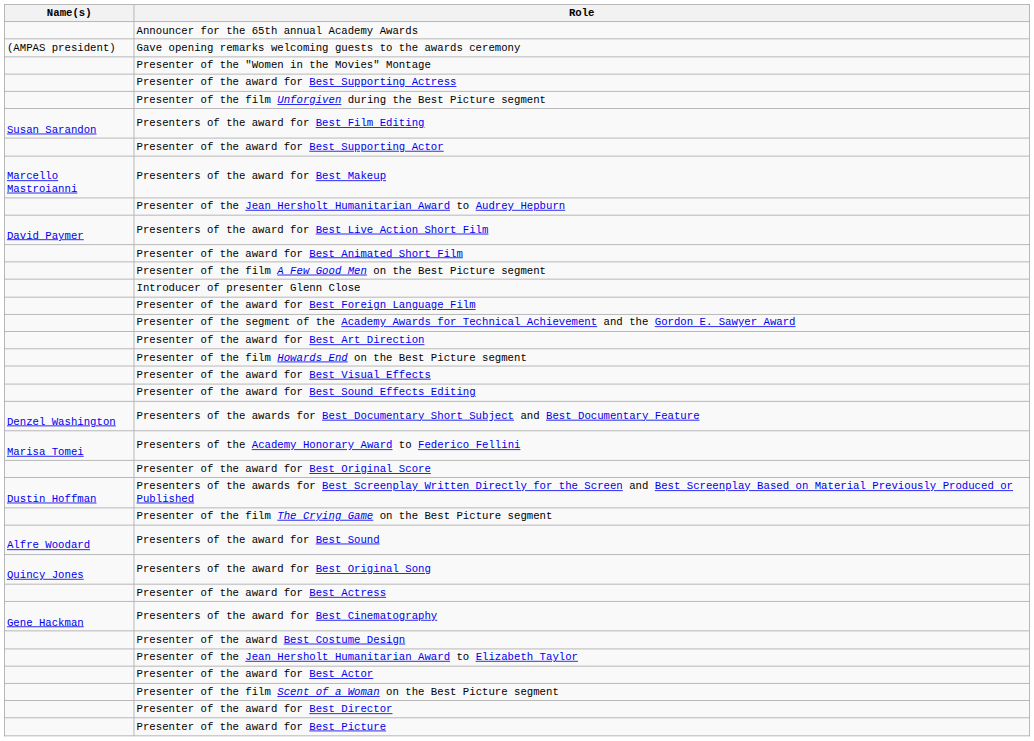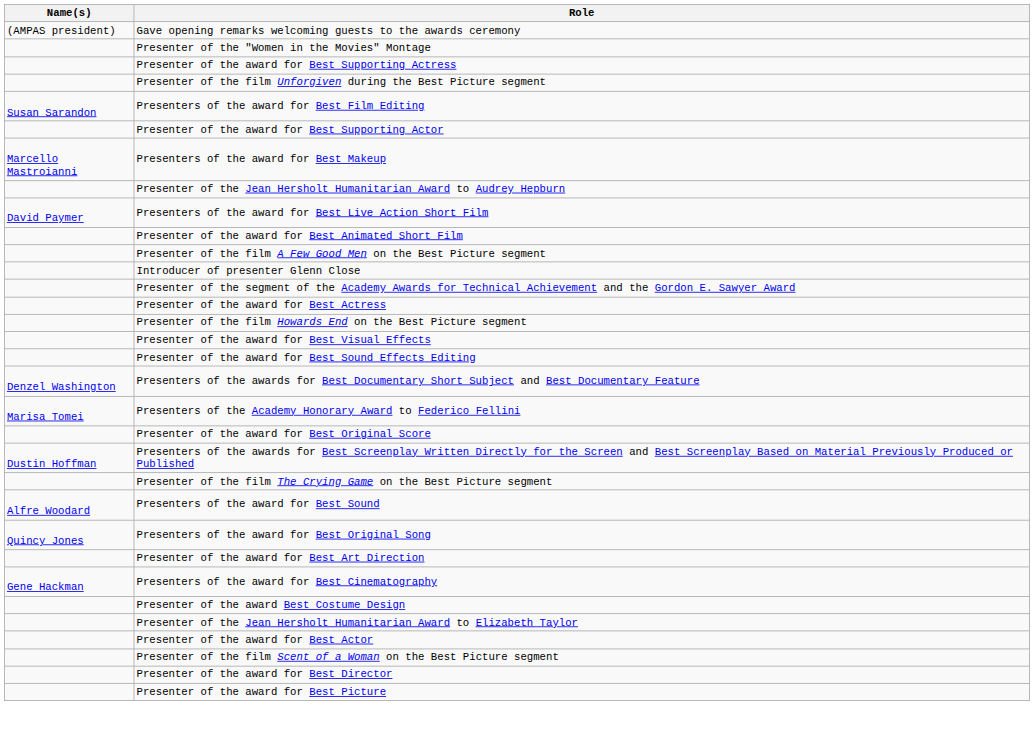- row: Announcer for the 65th annual Academy Awards
- row: Presenter of the award for Best Foreign Language Film
rows swapped: Presenter of the award for Best Art Direction <-> Presenter of the award for Best Actress
